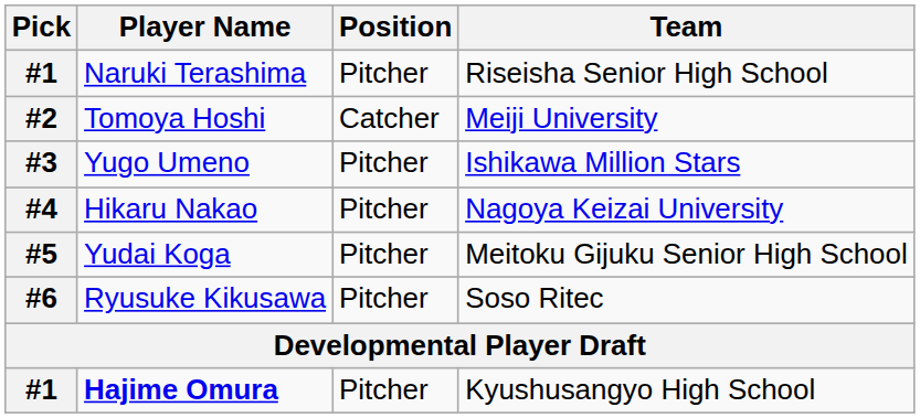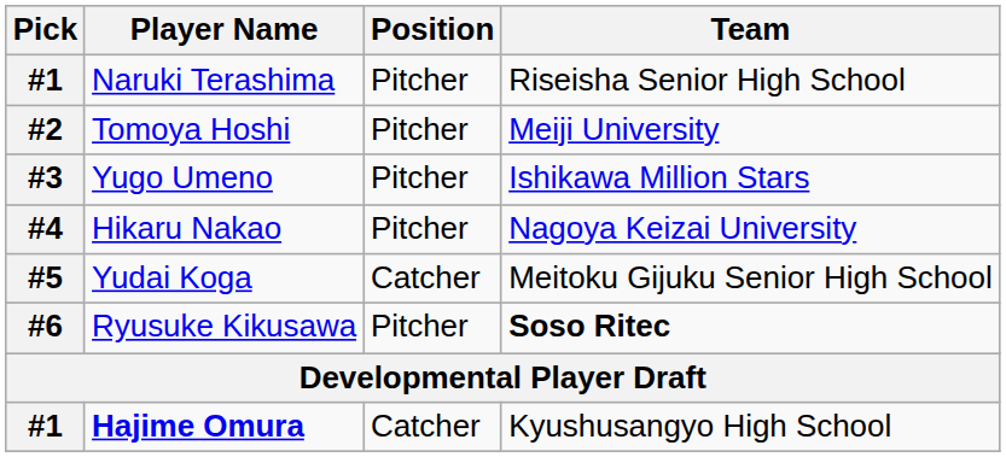Tomoya Hoshi | Position: Catcher -> Pitcher
Yudai Koga | Position: Pitcher -> Catcher
Ryusuke Kikusawa | Team: normal -> bold
Hajime Omura | Position: Pitcher -> Catcher
